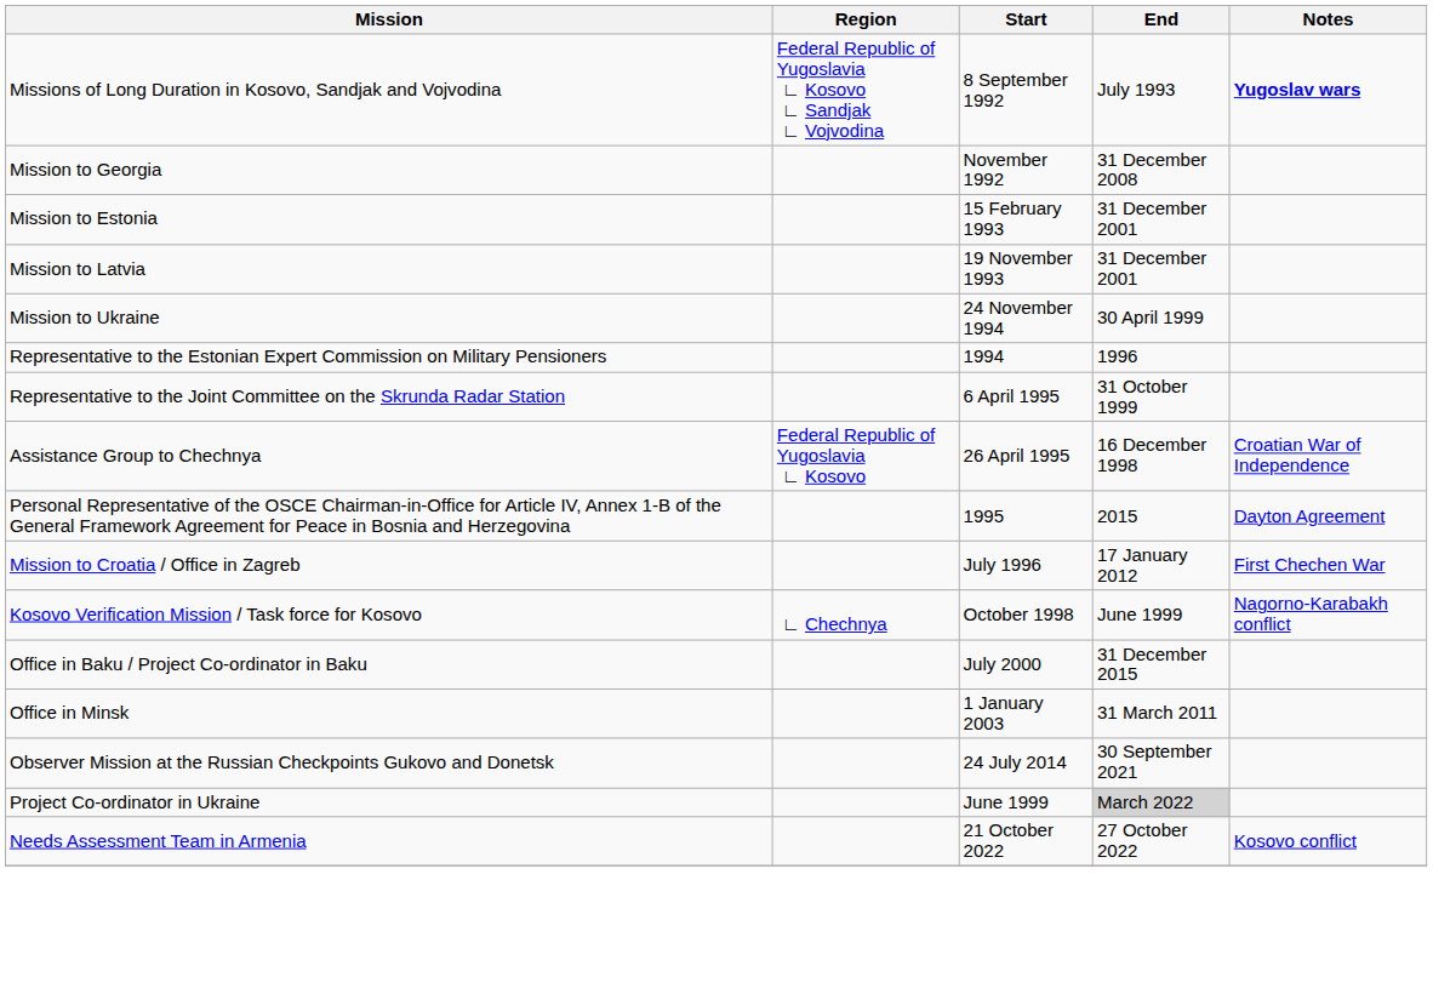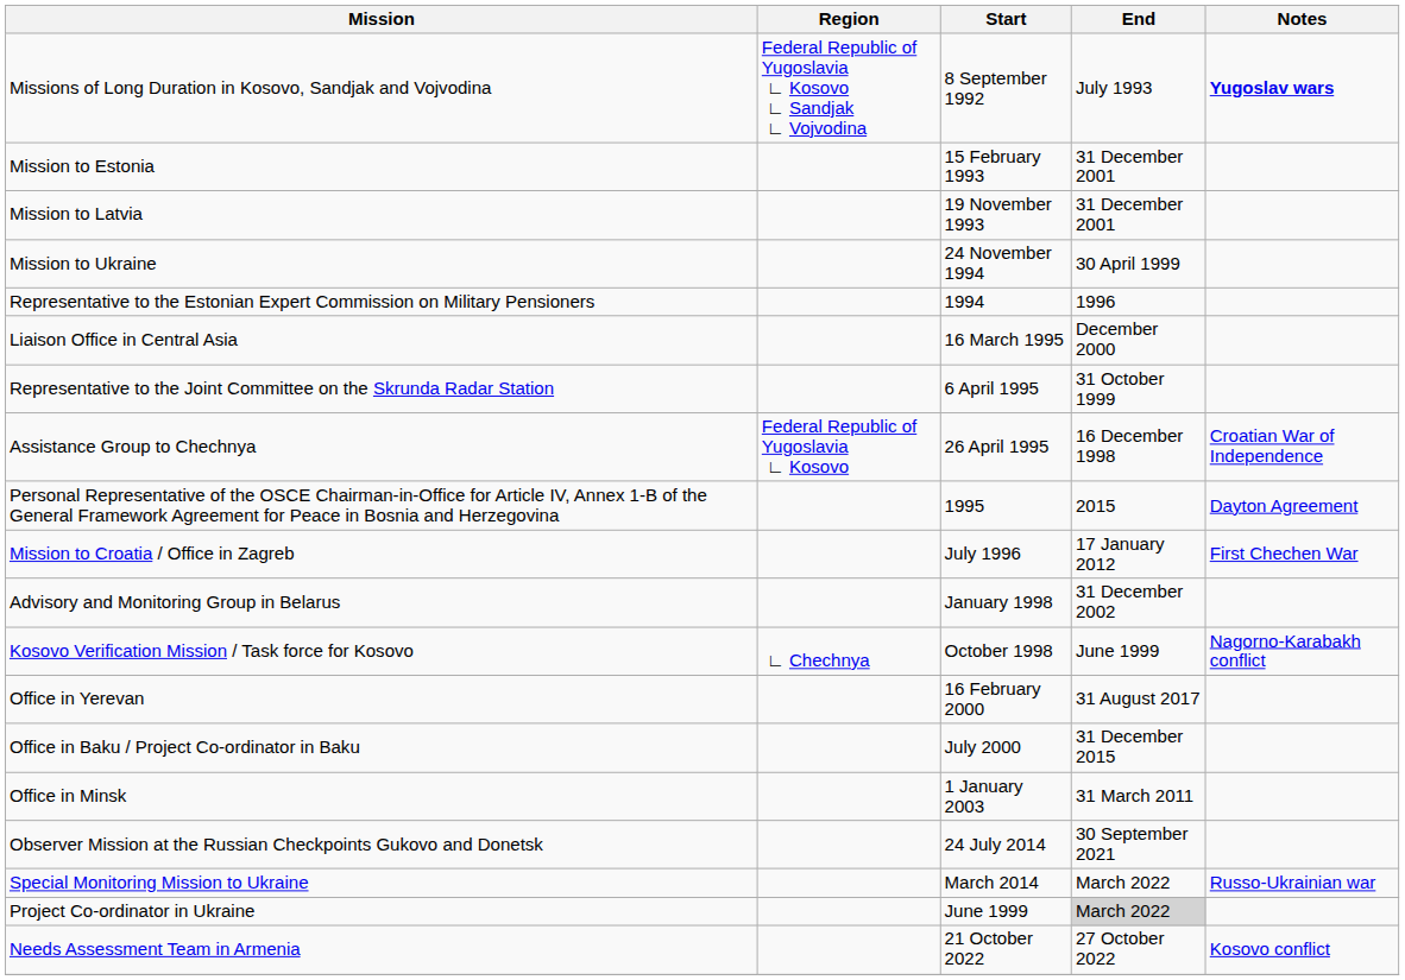- row: Mission to Georgia | November 1992 | 31 December 2008
+ row: Liaison Office in Central Asia | 16 March 1995 | December 2000
+ row: Advisory and Monitoring Group in Belarus | January 1998 | 31 December 2002
+ row: Office in Yerevan | 16 February 2000 | 31 August 2017
+ row: Special Monitoring Mission to Ukraine | March 2014 | March 2022 | Russo-Ukrainian war
